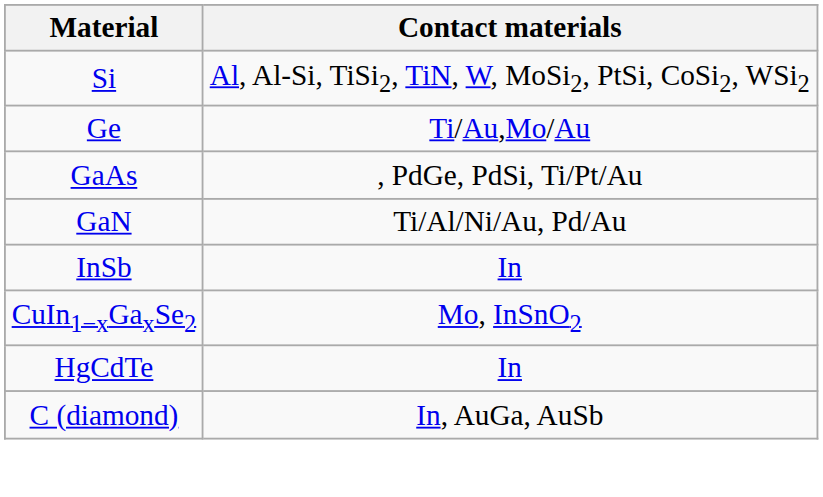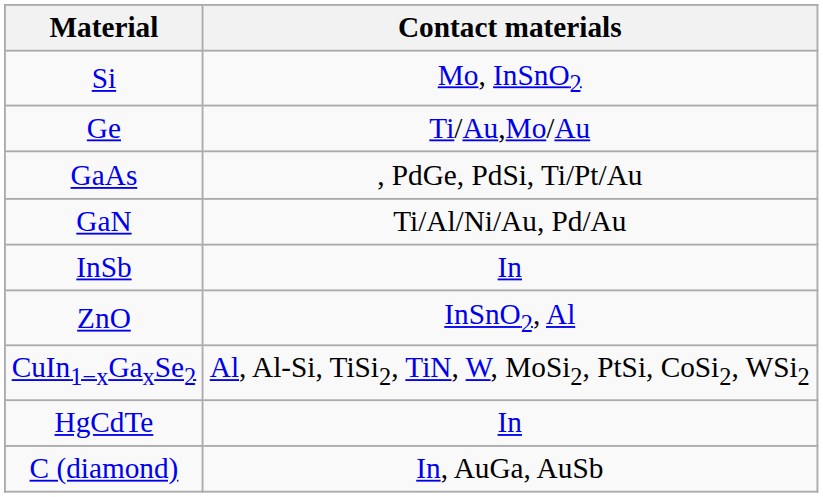Si | Contact materials: Al, Al-Si, TiSi2, TiN, W, MoSi2, PtSi, CoSi2, WSi2 -> Mo, InSnO2
+ row: ZnO | InSnO2, Al
CuIn1−xGaxSe2 | Contact materials: Mo, InSnO2 -> Al, Al-Si, TiSi2, TiN, W, MoSi2, PtSi, CoSi2, WSi2
